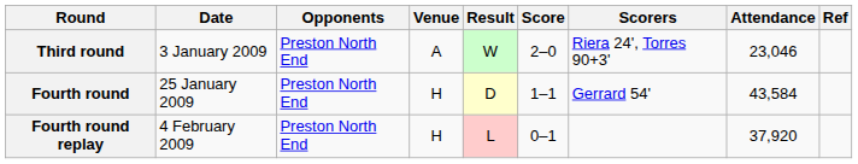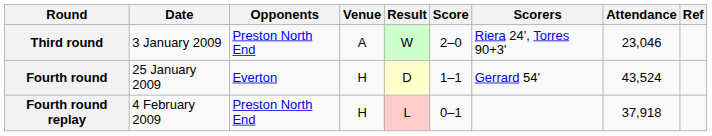Fourth round | Opponents: Preston North End -> Everton
Fourth round | Attendance: 43,584 -> 43,524
Fourth round replay | Attendance: 37,920 -> 37,918
